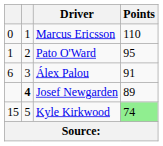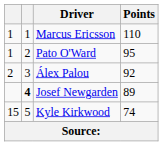Marcus Ericsson | column 1: 0 -> 1
Álex Palou | column 1: 6 -> 2
Álex Palou | Points: 91 -> 92
Kyle Kirkwood | Points: lightgreen background -> no background
